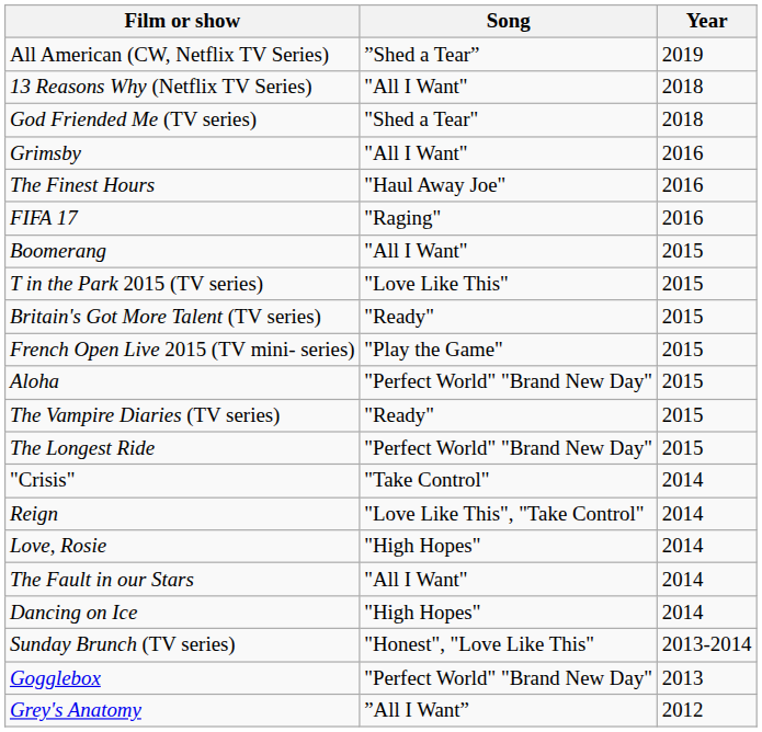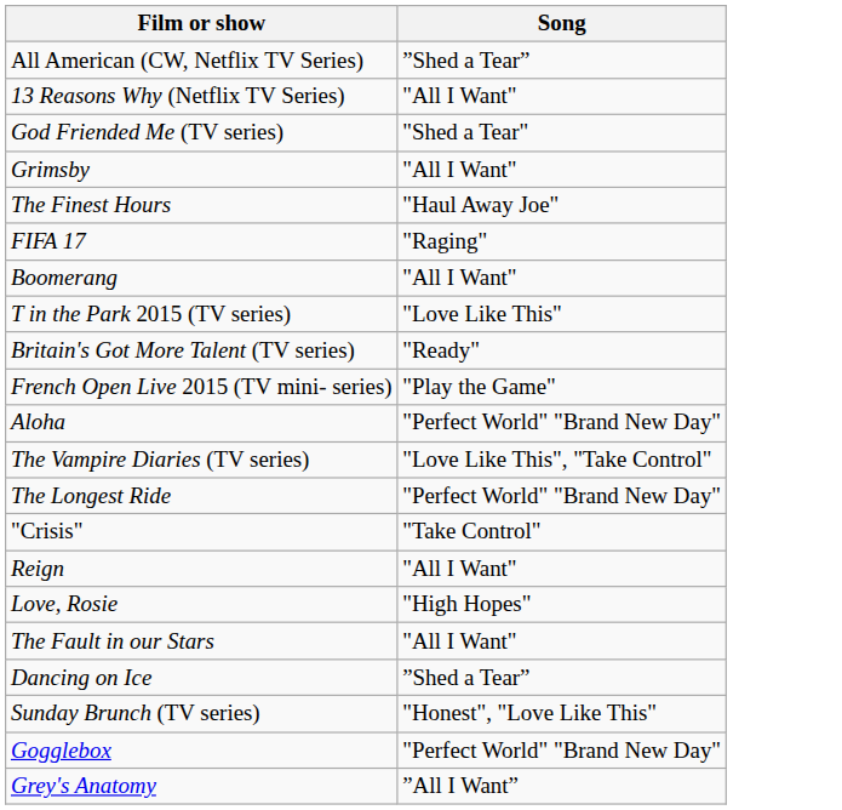- column: Year | 2019 | 2018 | 2018 | 2016 | 2016 | 2016 | 2015 | 2015 | 2015 | 2015 | 2015 | 2015 | 2015 | 2014 | 2014 | 2014 | 2014 | 2014 | 2013-2014 | 2013 | 2012
The Vampire Diaries (TV series) | Song: "Ready" -> "Love Like This", "Take Control"
Reign | Song: "Love Like This", "Take Control" -> "All I Want"
Dancing on Ice | Song: "High Hopes" -> ”Shed a Tear”
